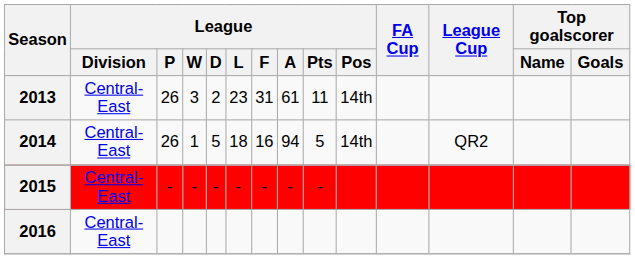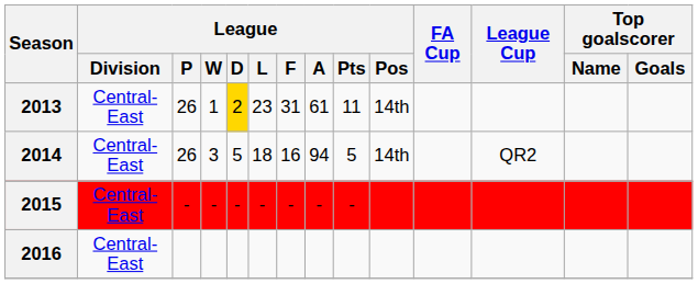2013 | League / W: 3 -> 1
2013 | League / D: no background -> gold background
2014 | League / W: 1 -> 3
